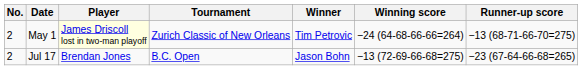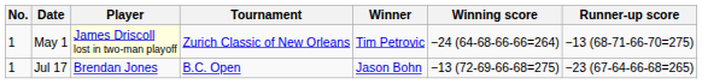May 1 | No.: 2 -> 1
Jul 17 | No.: 2 -> 1
